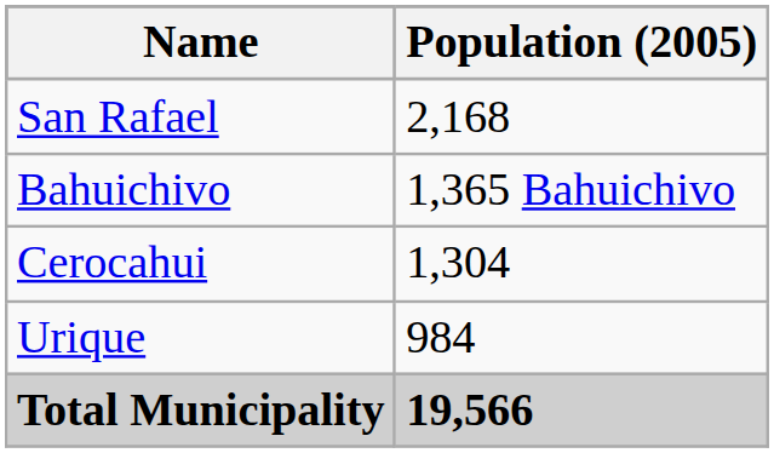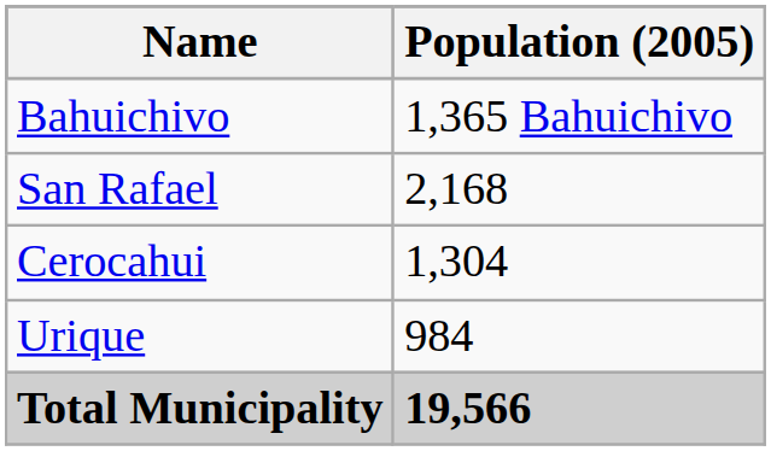rows swapped: San Rafael <-> Bahuichivo
